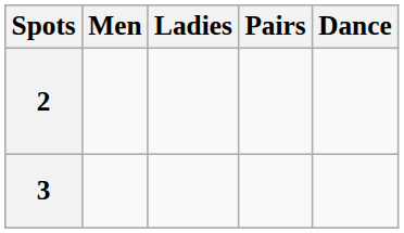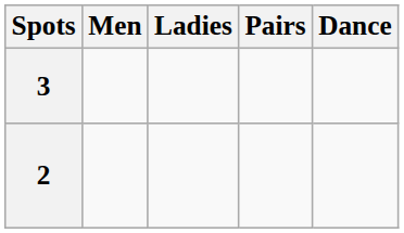rows swapped: 3 <-> 2
